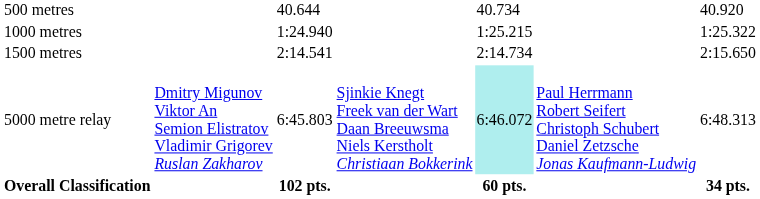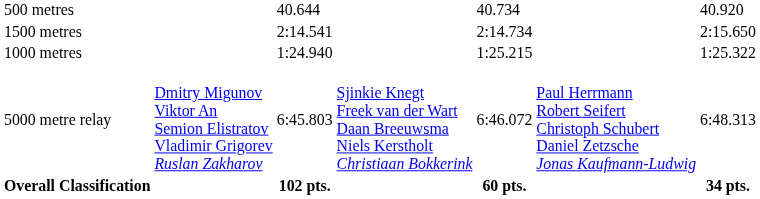rows swapped: 1000 metres <-> 1500 metres
5000 metre relay | column 5: paleturquoise background -> no background
